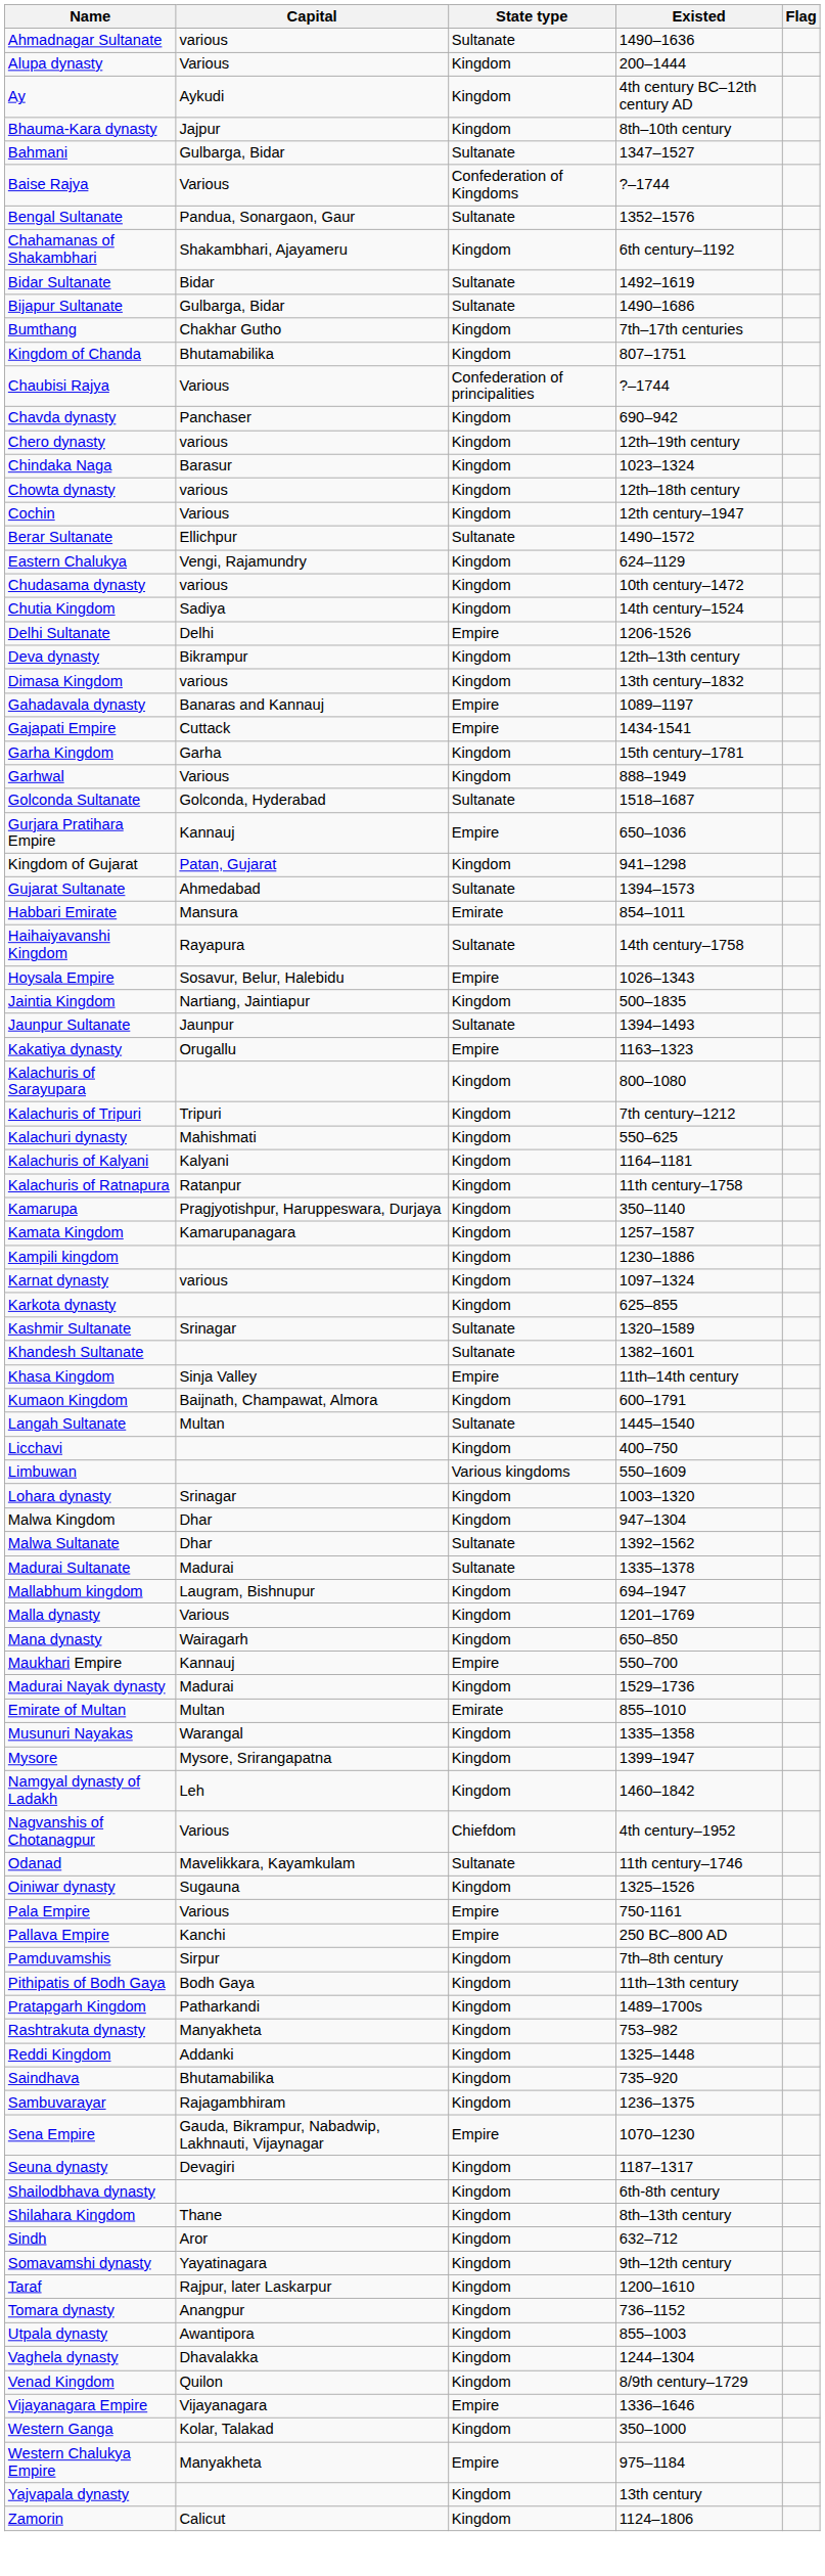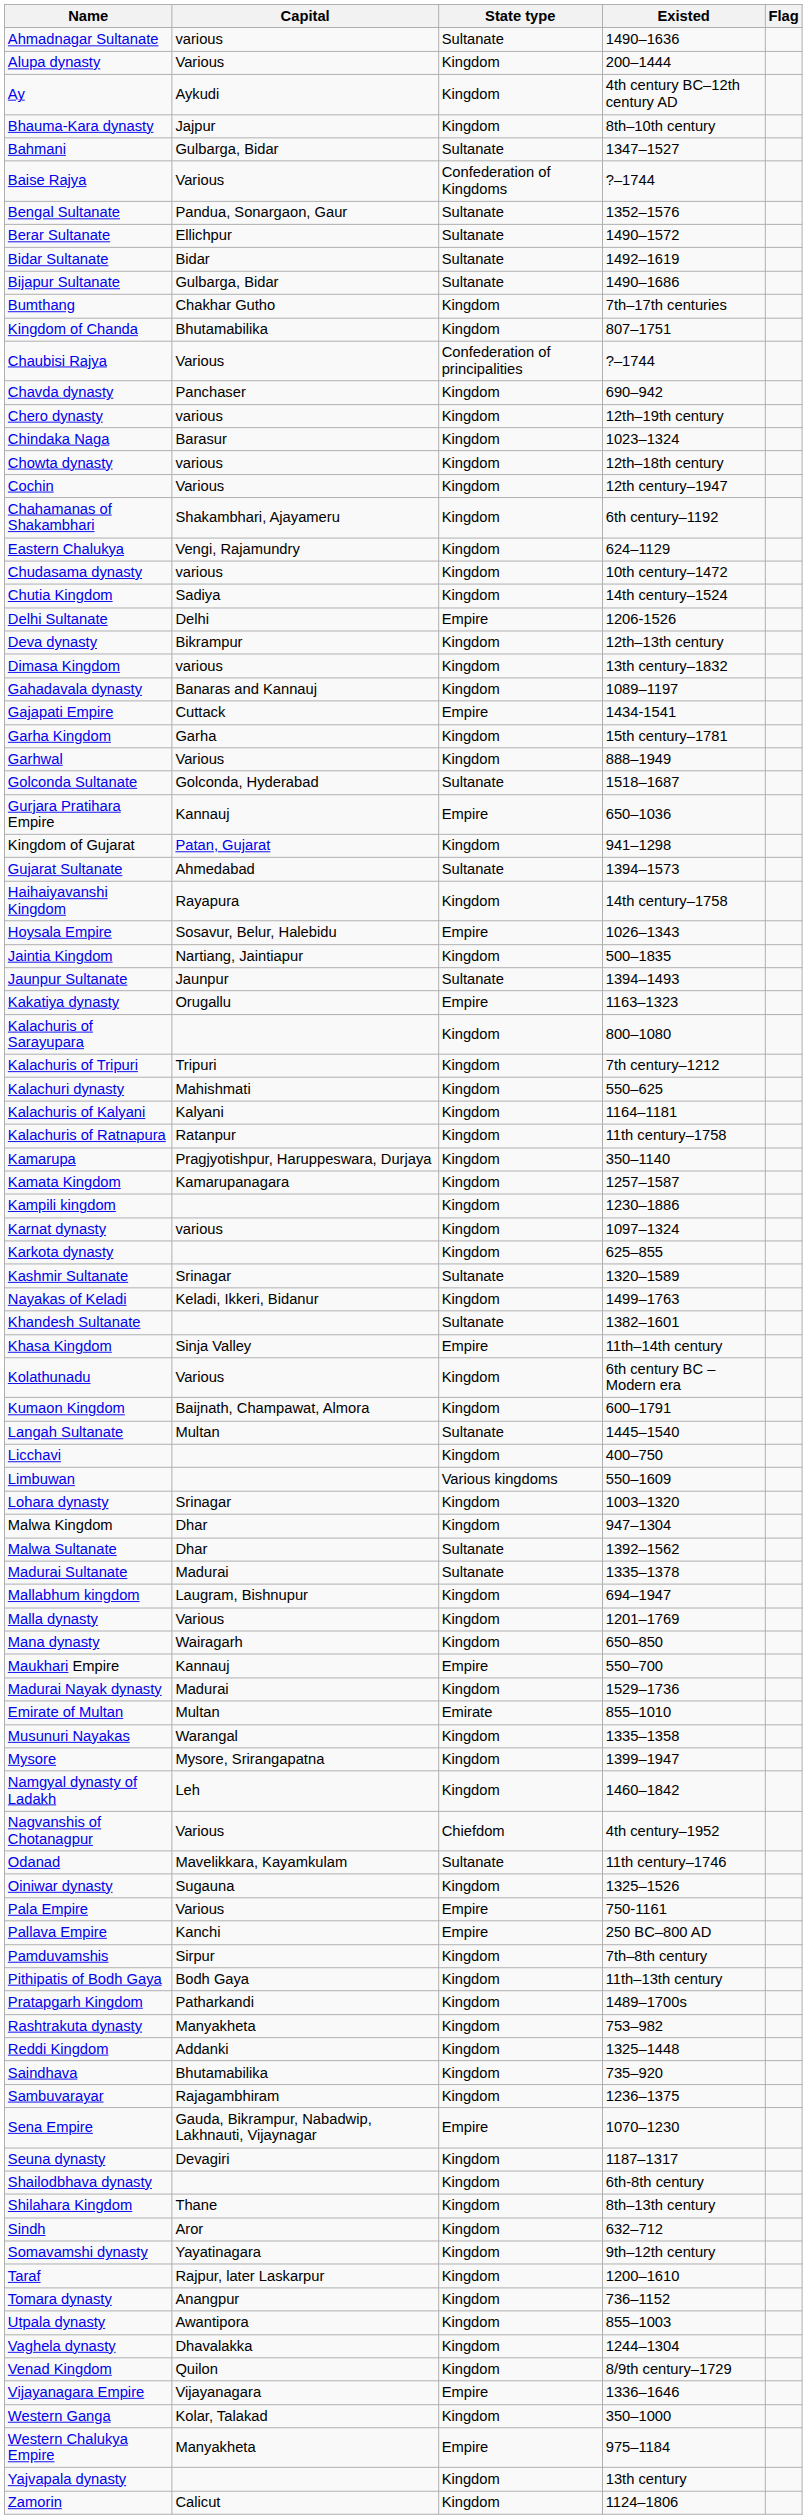rows swapped: Berar Sultanate <-> Chahamanas of Shakambhari
Gahadavala dynasty | State type: Empire -> Kingdom
- row: Habbari Emirate | Mansura | Emirate | 854–1011
Haihaiyavanshi Kingdom | State type: Sultanate -> Kingdom
+ row: Nayakas of Keladi | Keladi, Ikkeri, Bidanur | Kingdom | 1499–1763
+ row: Kolathunadu | Various | Kingdom | 6th century BC – Modern era
